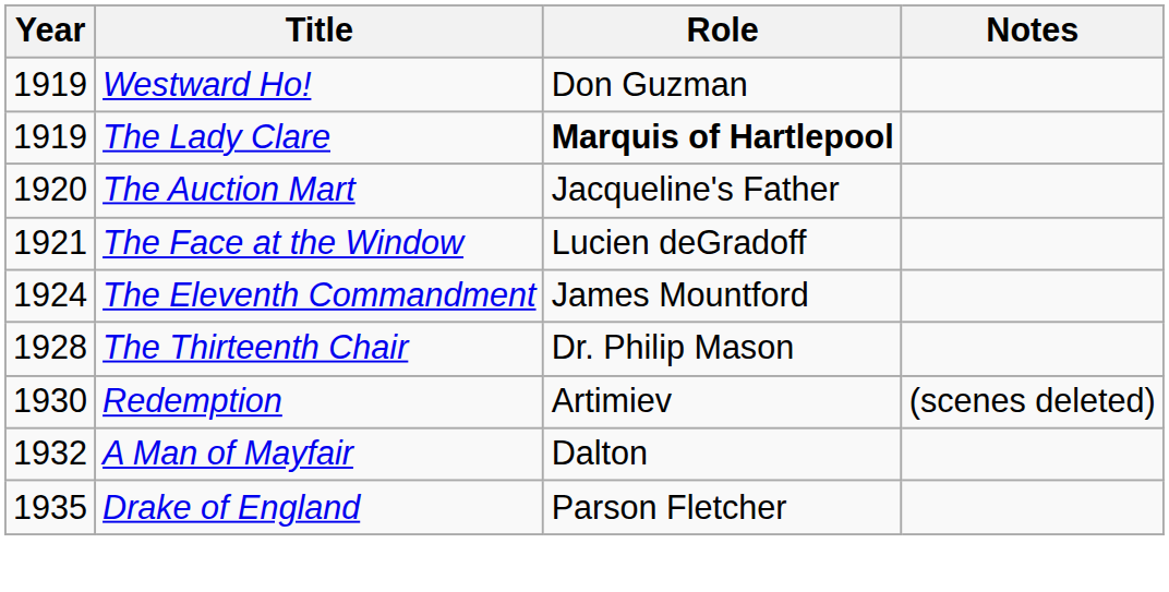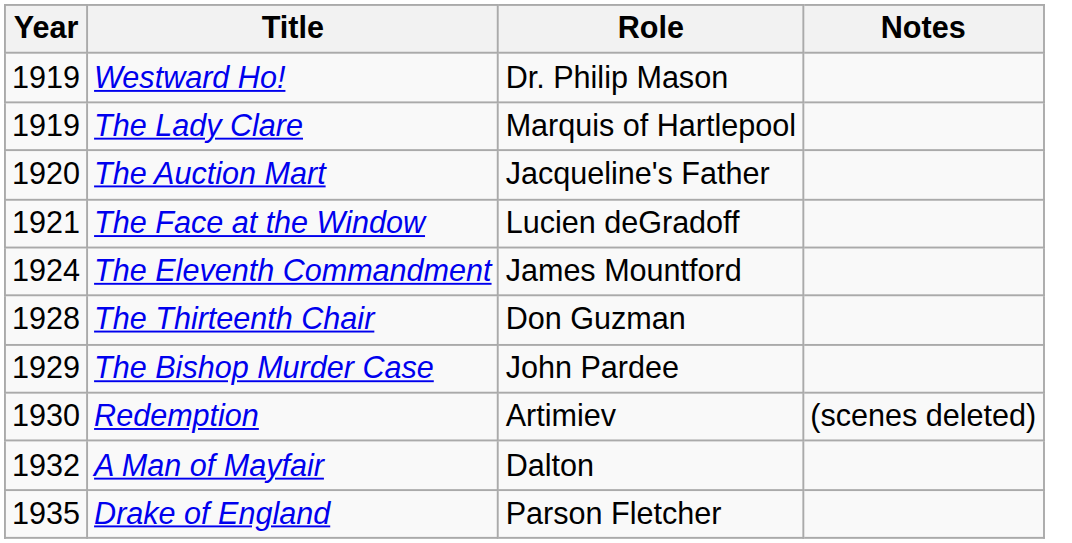Westward Ho! | Role: Don Guzman -> Dr. Philip Mason
The Lady Clare | Role: bold -> normal
The Thirteenth Chair | Role: Dr. Philip Mason -> Don Guzman
+ row: 1929 | The Bishop Murder Case | John Pardee
